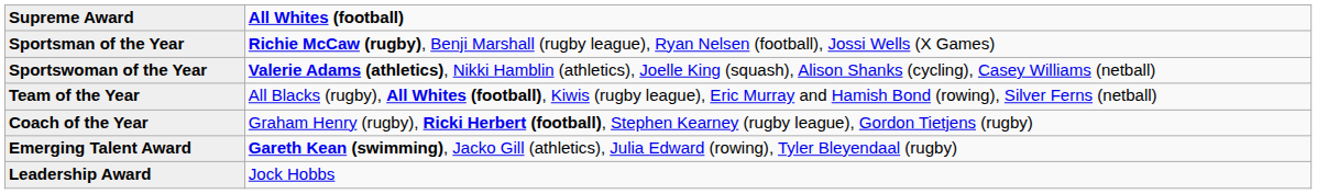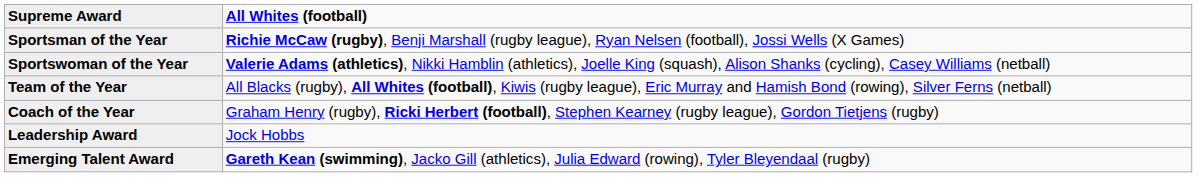rows swapped: Emerging Talent Award <-> Leadership Award
